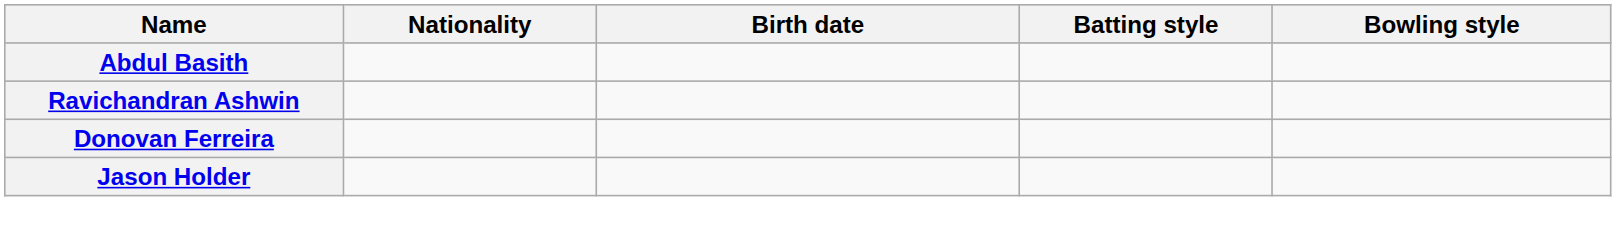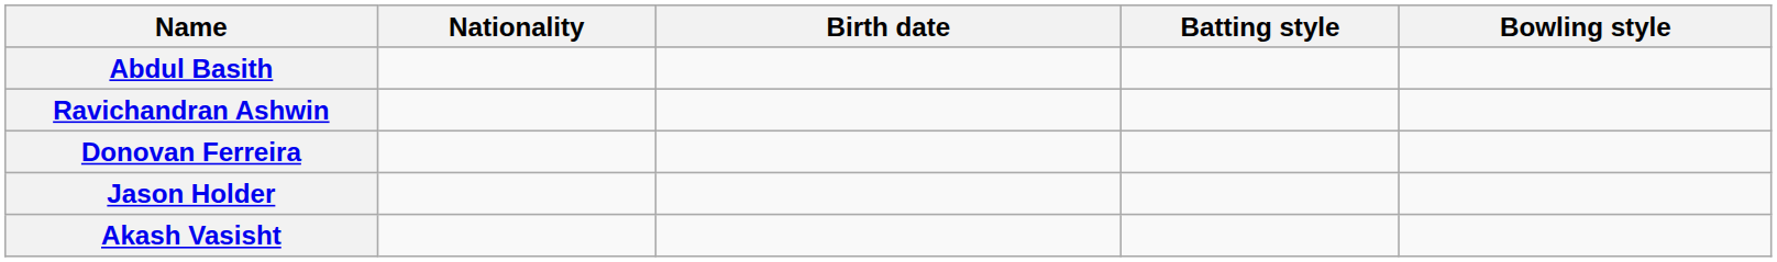+ row: Akash Vasisht
